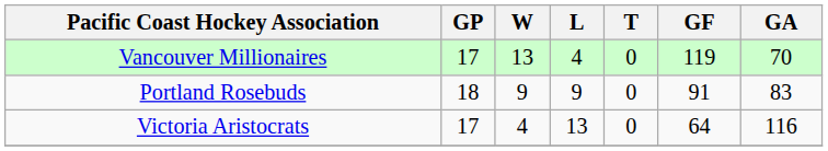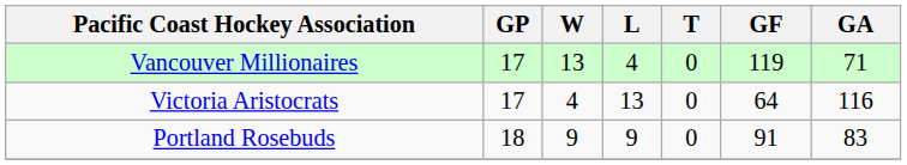Vancouver Millionaires | GA: 70 -> 71
rows swapped: Portland Rosebuds <-> Victoria Aristocrats
